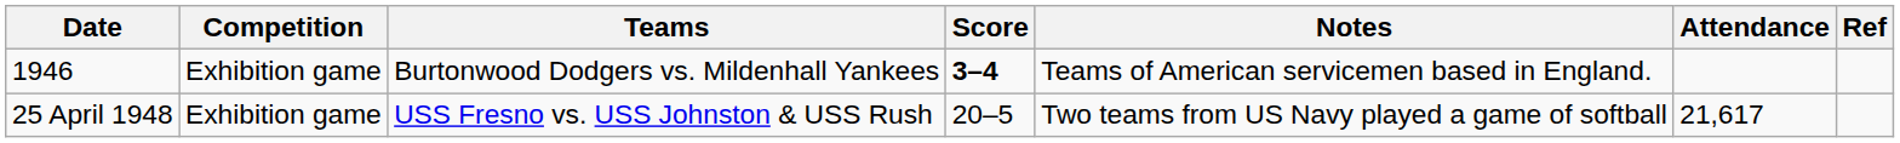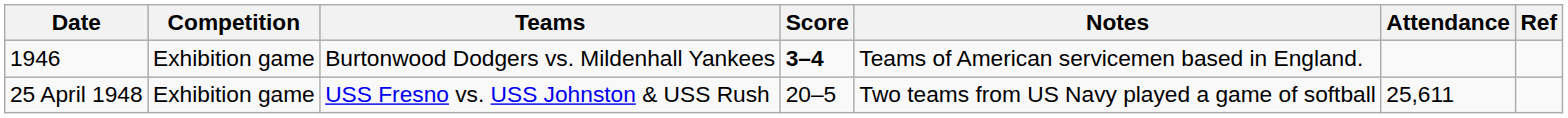25 April 1948 | Attendance: 21,617 -> 25,611
